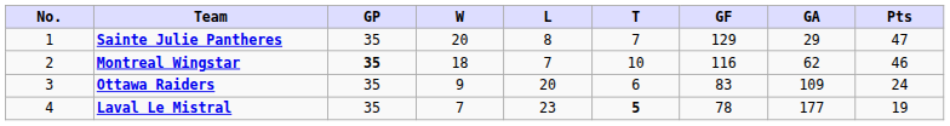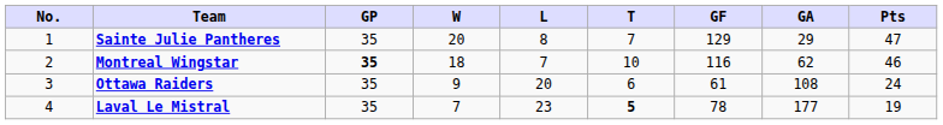Ottawa Raiders | GF: 83 -> 61
Ottawa Raiders | GA: 109 -> 108
